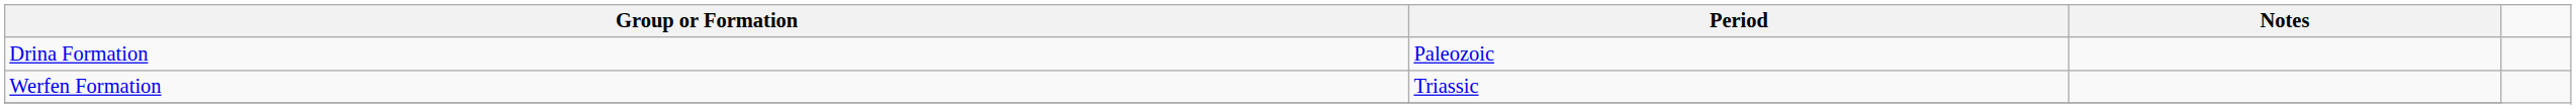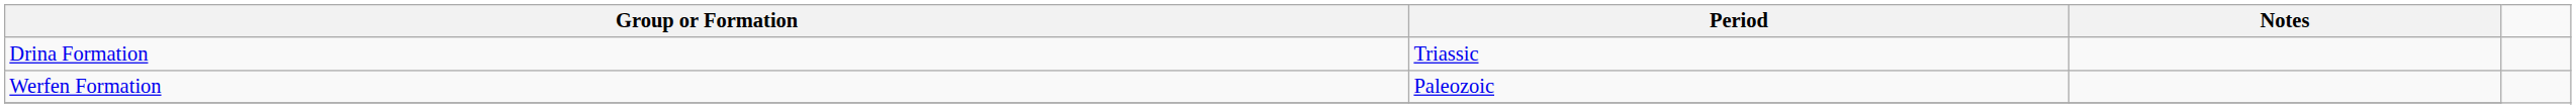Drina Formation | Period: Paleozoic -> Triassic
Werfen Formation | Period: Triassic -> Paleozoic
